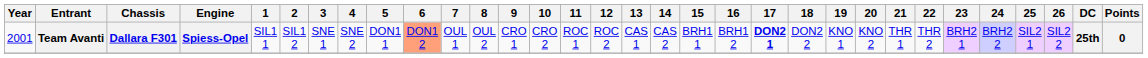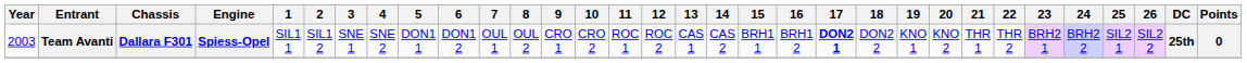Team Avanti | Year: 2001 -> 2003
Team Avanti | 6: lightsalmon background -> no background
